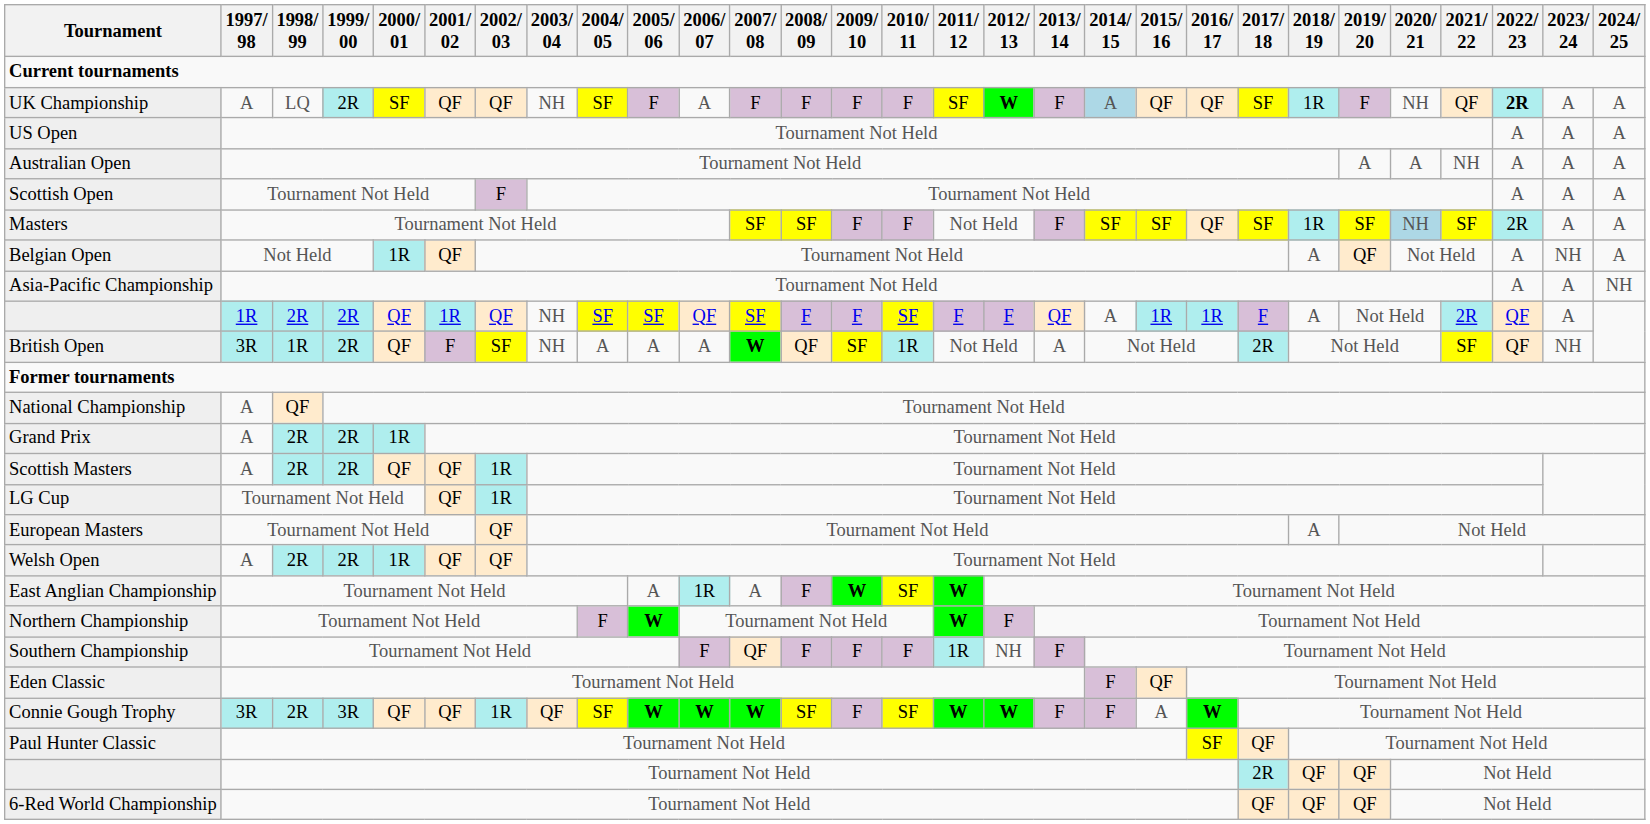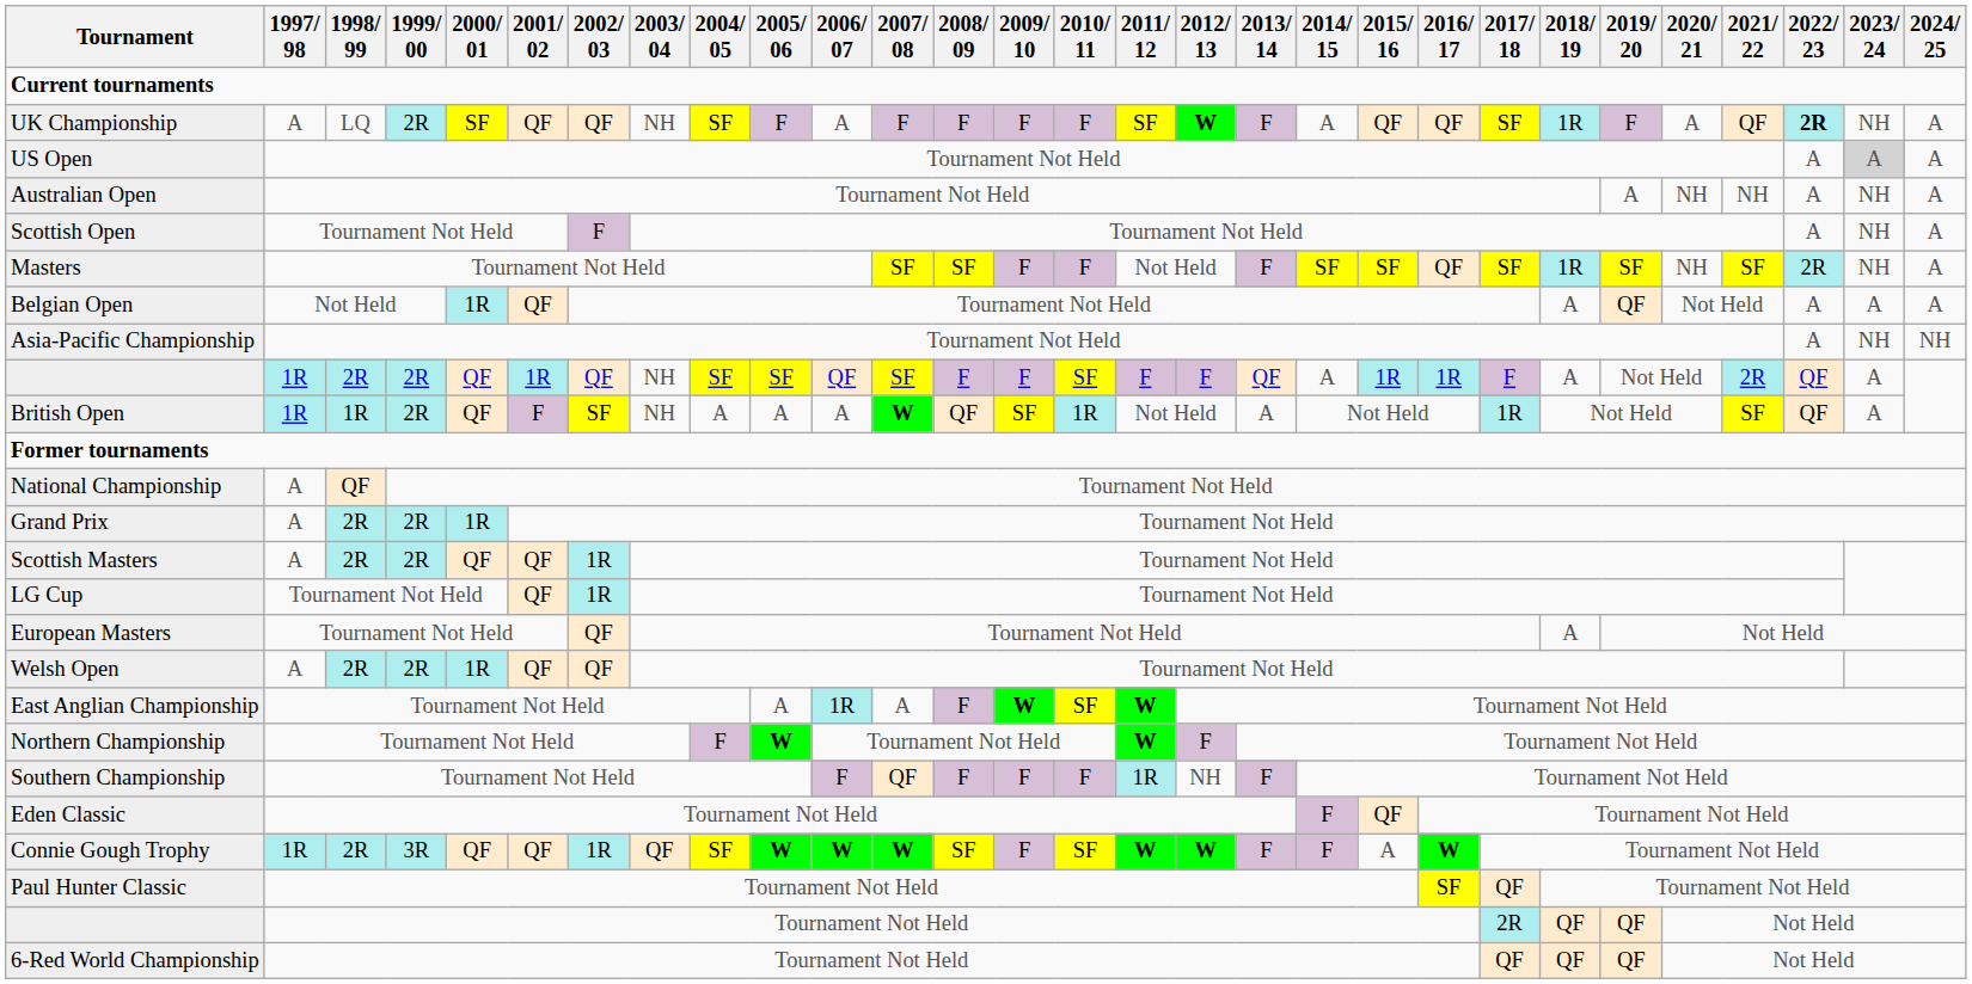UK Championship | 2014/ 15: lightblue background -> no background
UK Championship | 2020/ 21: NH -> A
UK Championship | 2023/ 24: A -> NH
US Open | 2023/ 24: no background -> lightgrey background
Australian Open | 2020/ 21: A -> NH
Australian Open | 2023/ 24: A -> NH
Scottish Open | 2023/ 24: A -> NH
Masters | 2020/ 21: lightblue background -> no background
Masters | 2023/ 24: A -> NH
Belgian Open | 2023/ 24: NH -> A
Asia-Pacific Championship | 2023/ 24: A -> NH
British Open | 1997/ 98: 3R -> 1R
British Open | 2017/ 18: 2R -> 1R
British Open | 2023/ 24: NH -> A
Connie Gough Trophy | 1997/ 98: 3R -> 1R
